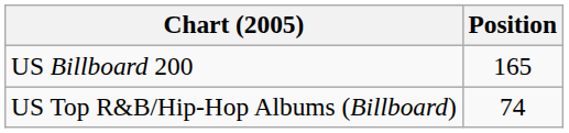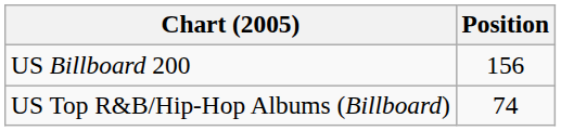US Billboard 200 | Position: 165 -> 156
